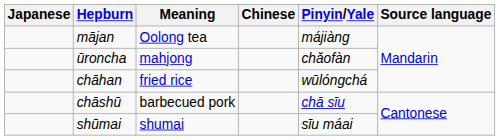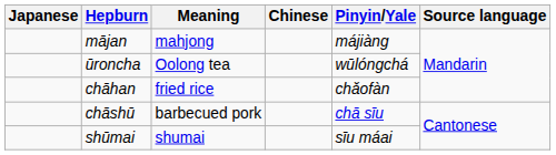mājan | Meaning: Oolong tea -> mahjong
ūroncha | Meaning: mahjong -> Oolong tea
ūroncha | Pinyin/Yale: chǎofàn -> wūlóngchá
chāhan | Pinyin/Yale: wūlóngchá -> chǎofàn
